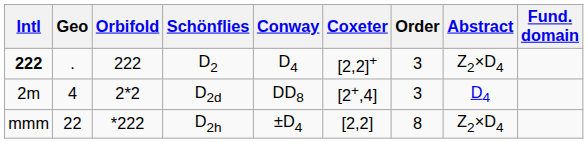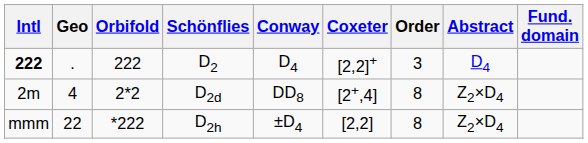D2 | Abstract: Z2×D4 -> D4
D2d | Order: 3 -> 8
D2d | Abstract: D4 -> Z2×D4
